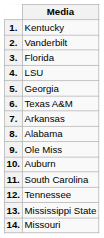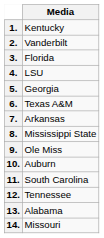8. | Media: Alabama -> Mississippi State
13. | Media: Mississippi State -> Alabama
